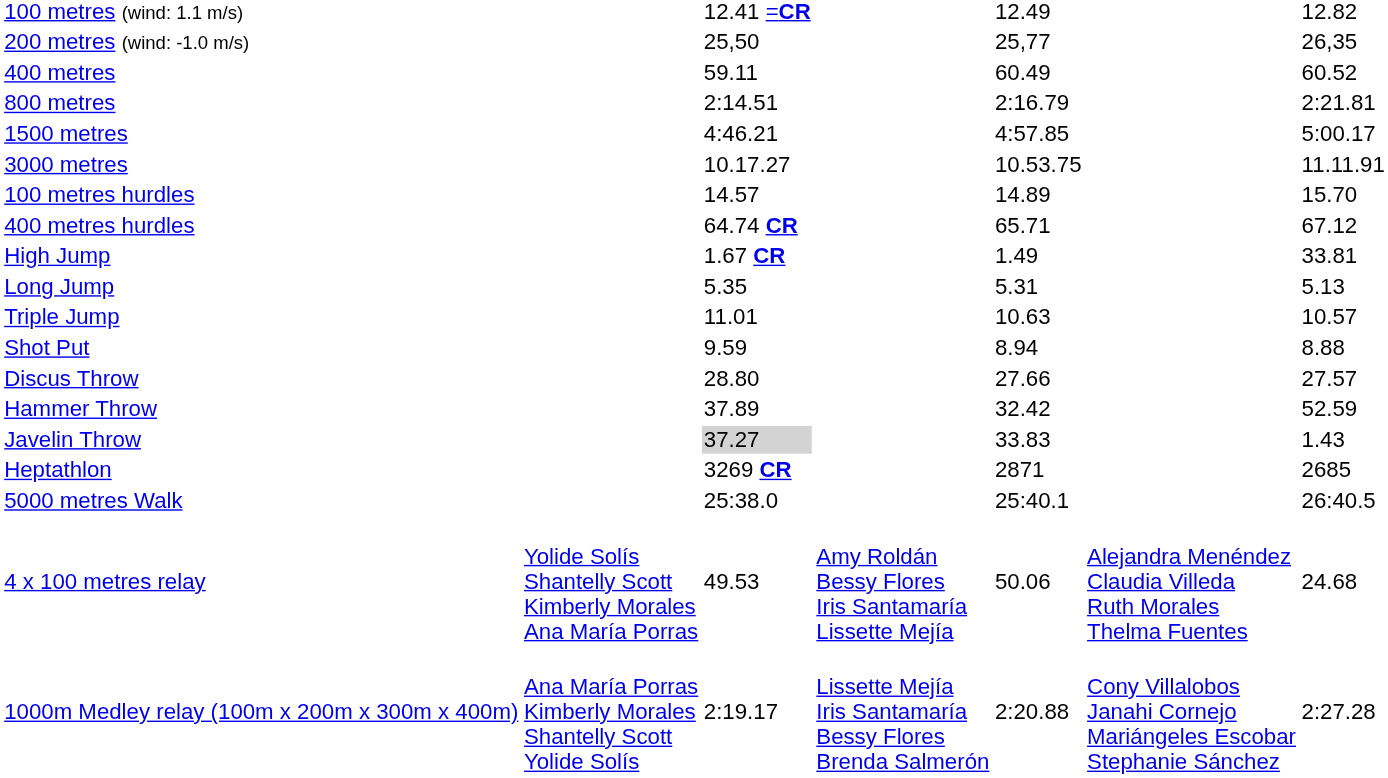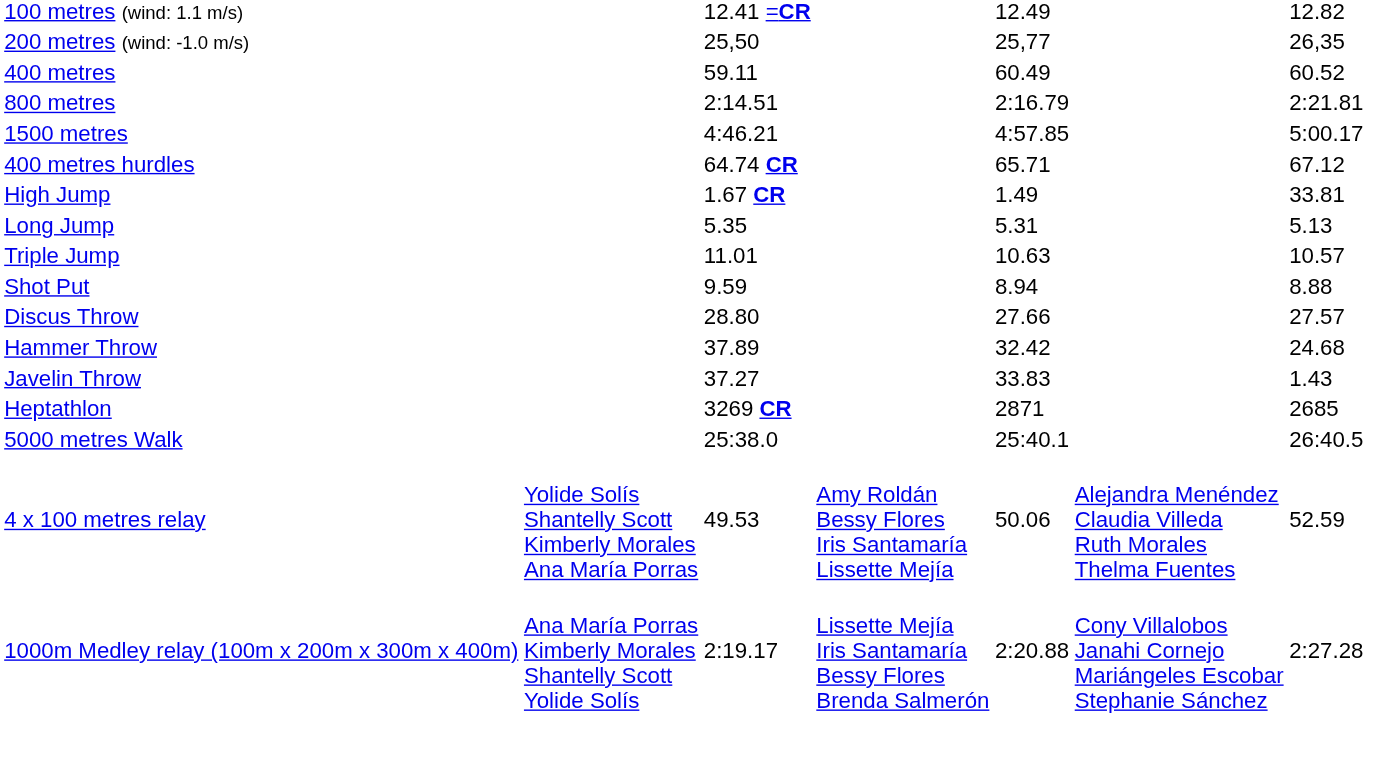- row: 3000 metres | 10.17.27 | 10.53.75 | 11.11.91
- row: 100 metres hurdles | 14.57 | 14.89 | 15.70
Hammer Throw | column 7: 52.59 -> 24.68
Javelin Throw | column 3: lightgrey background -> no background
4 x 100 metres relay | column 7: 24.68 -> 52.59
